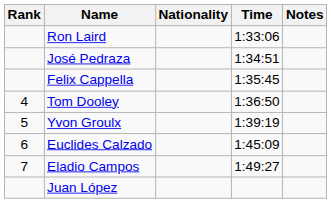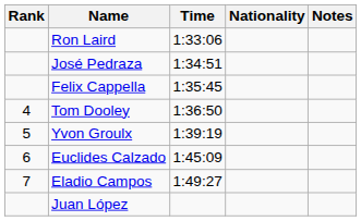columns swapped: Nationality <-> Time
